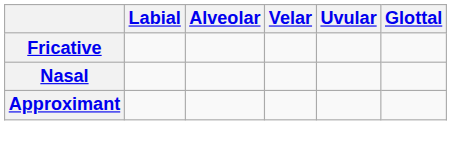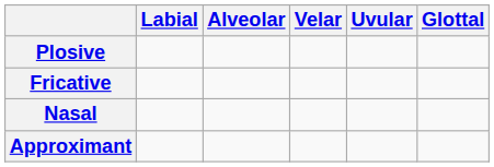+ row: Plosive
